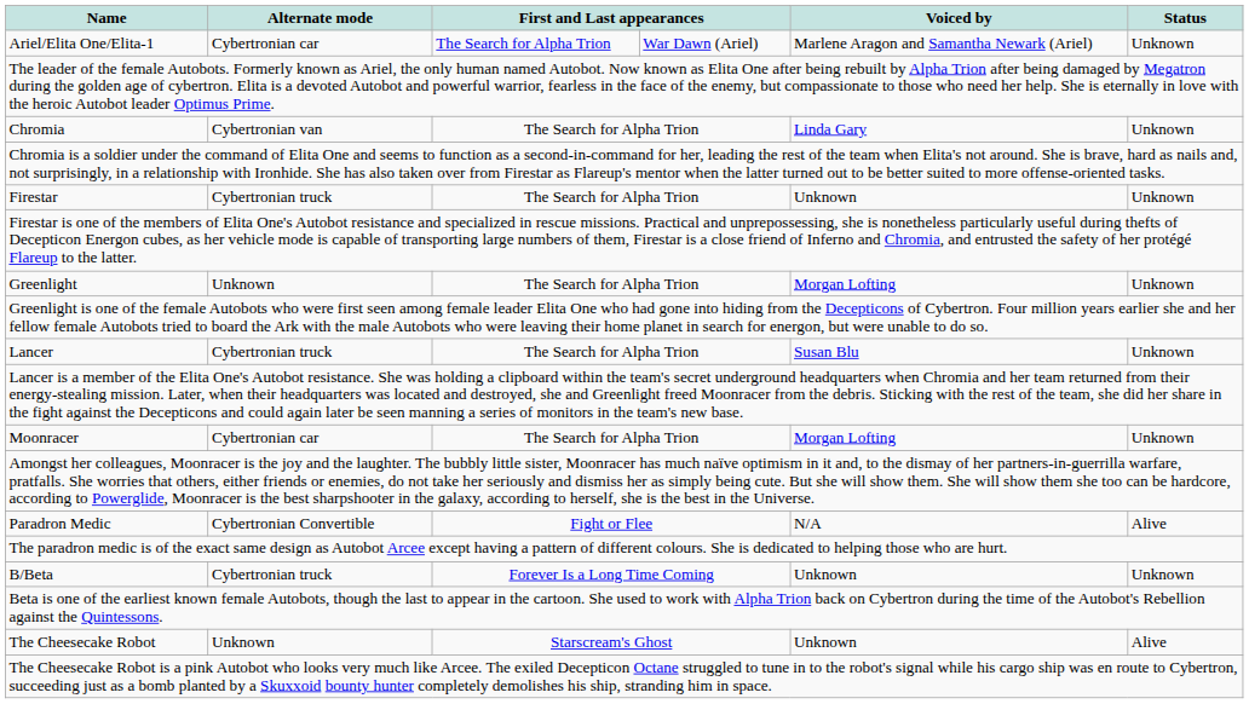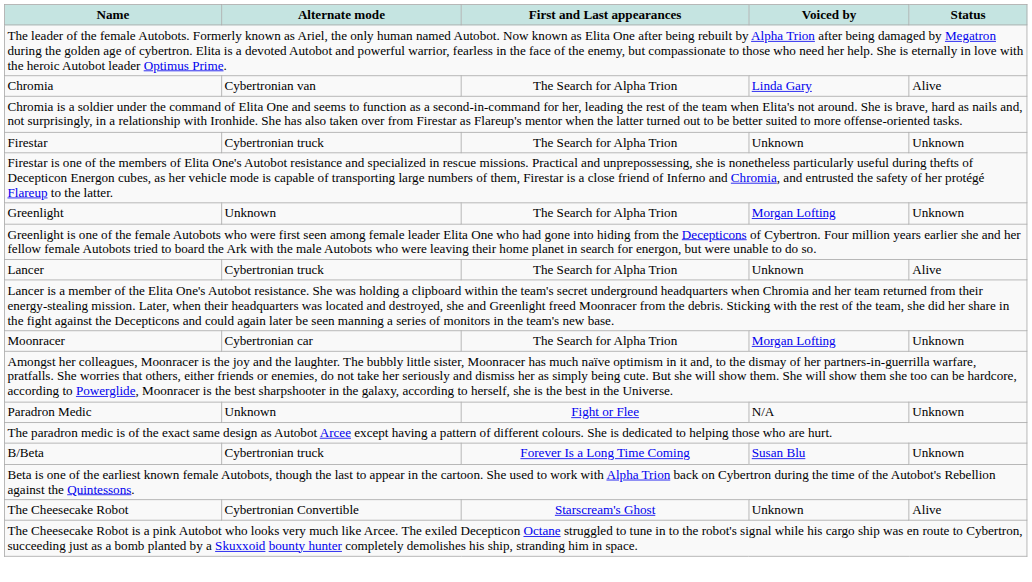- row: Ariel/Elita One/Elita-1 | Cybertronian car | The Search for Alpha Trion | War Dawn (Ariel) | Marlene Aragon and Samantha Newark (Ariel) | Unknown
Chromia | Status: Unknown -> Alive
Lancer | Voiced by: Susan Blu -> Unknown
Lancer | Status: Unknown -> Alive
Paradron Medic | Alternate mode: Cybertronian Convertible -> Unknown
Paradron Medic | Status: Alive -> Unknown
B/Beta | Voiced by: Unknown -> Susan Blu
The Cheesecake Robot | Alternate mode: Unknown -> Cybertronian Convertible
